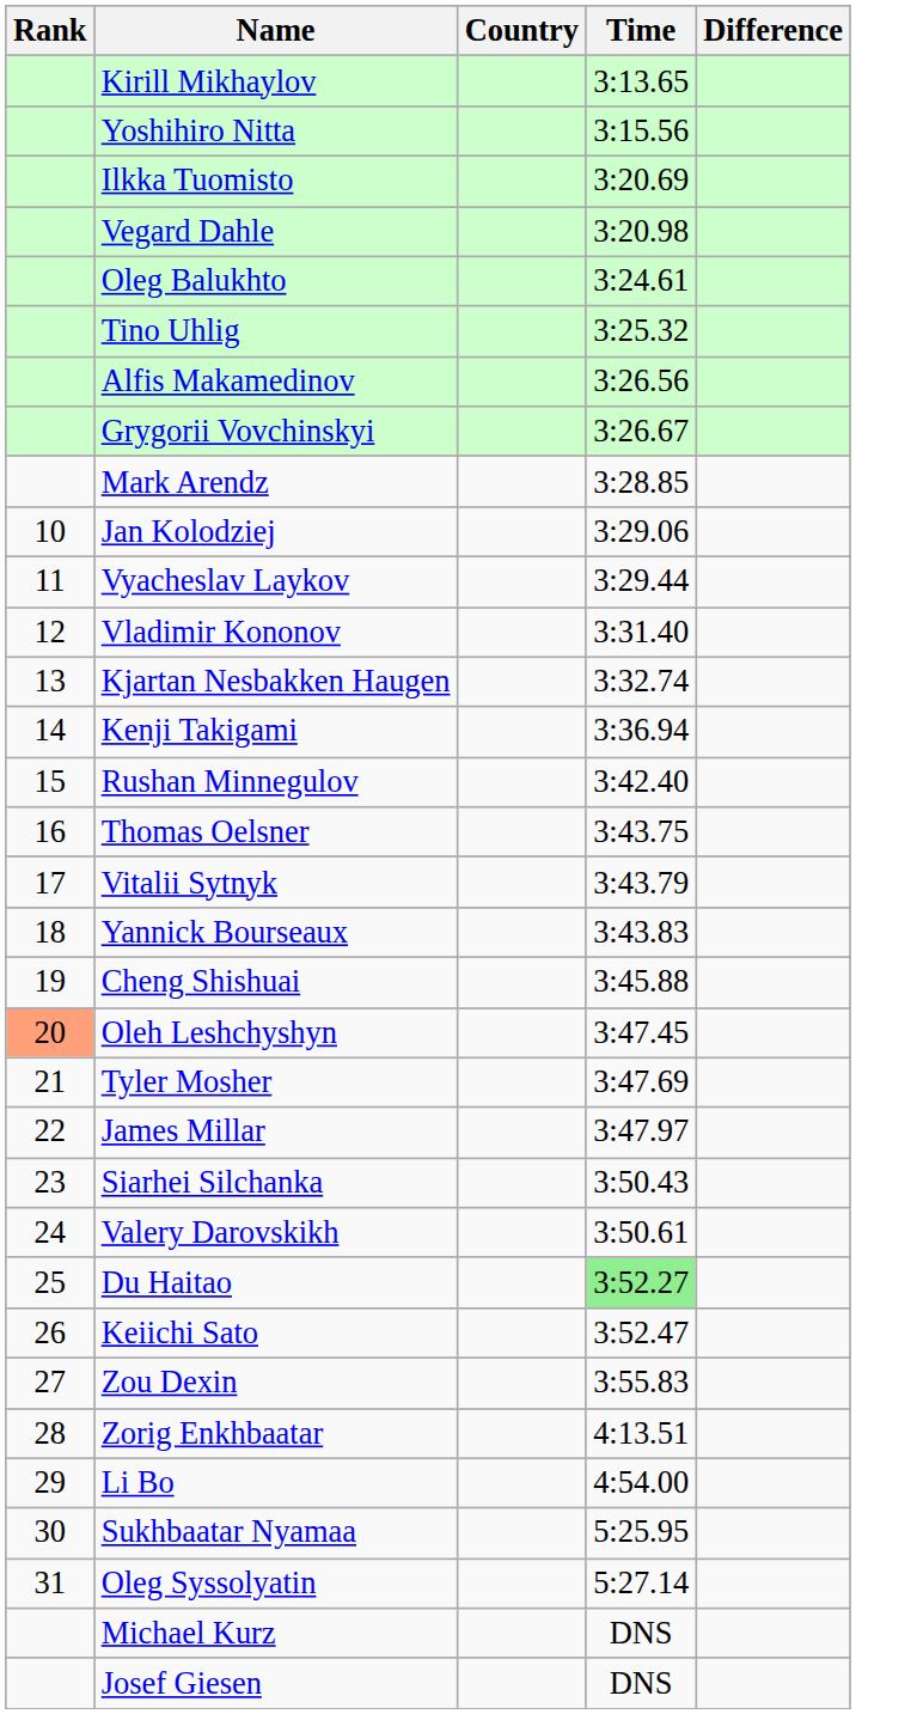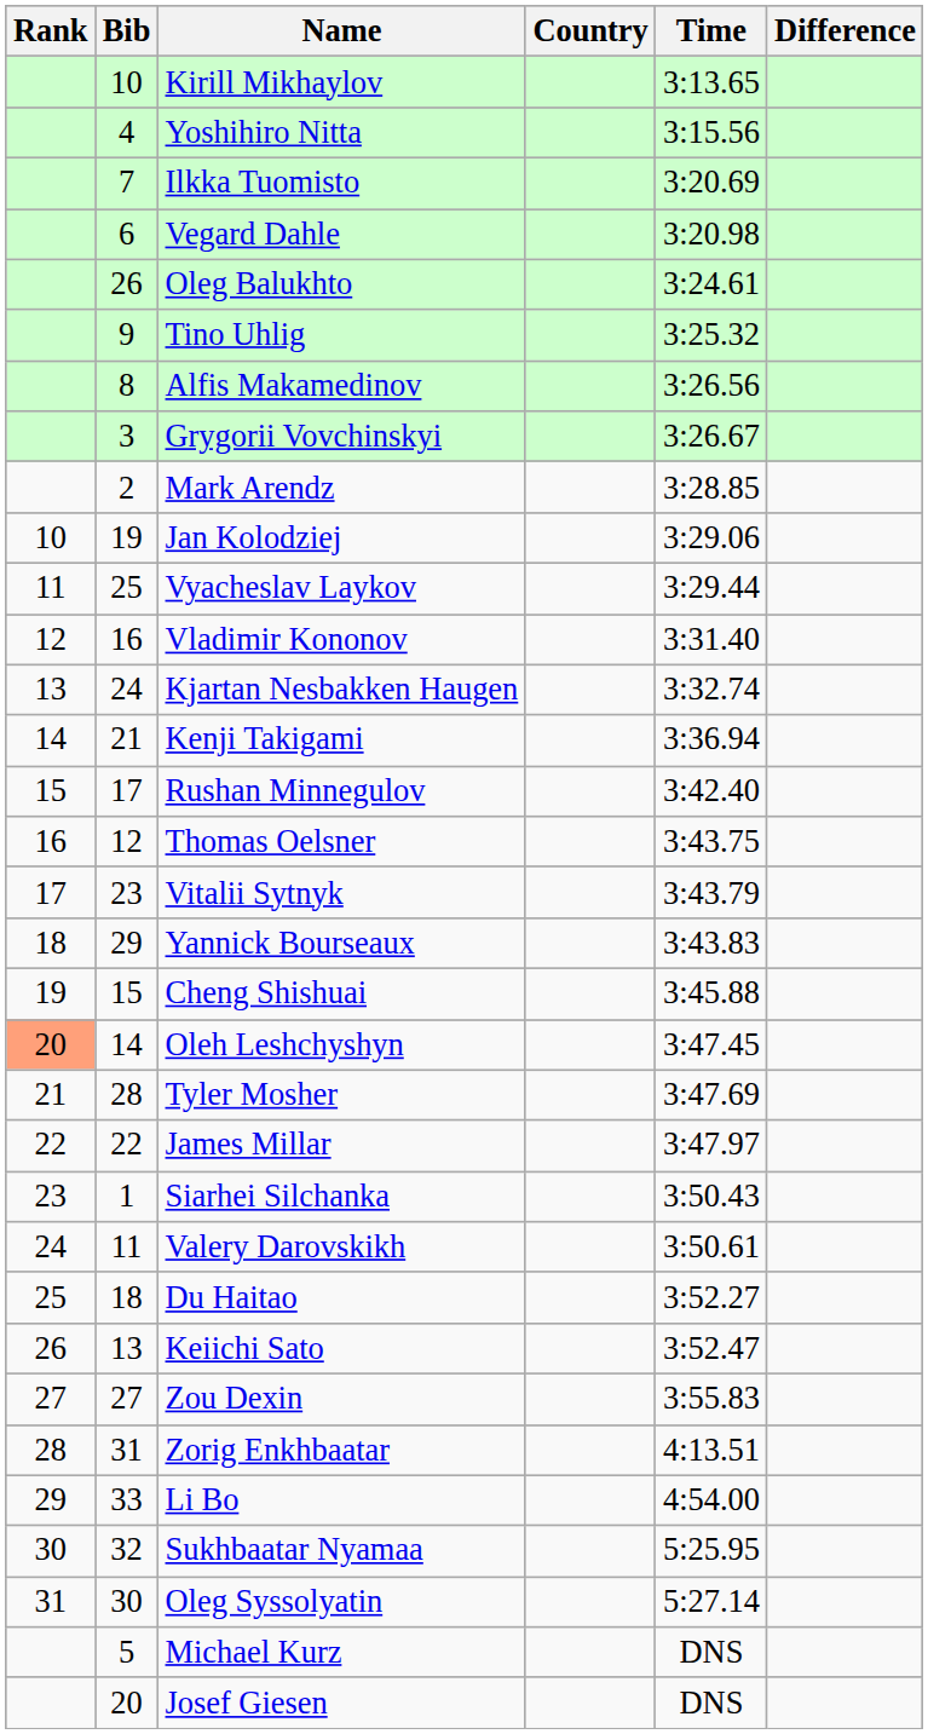+ column: Bib | 10 | 4 | 7 | 6 | 26 | 9 | 8 | 3 | 2 | 19 | 25 | 16 | 24 | 21 | 17 | 12 | 23 | 29 | 15 | 14 | 28 | 22 | 1 | 11 | 18 | 13 | 27 | 31 | 33 | 32 | 30 | 5 | 20
Du Haitao | Time: lightgreen background -> no background
